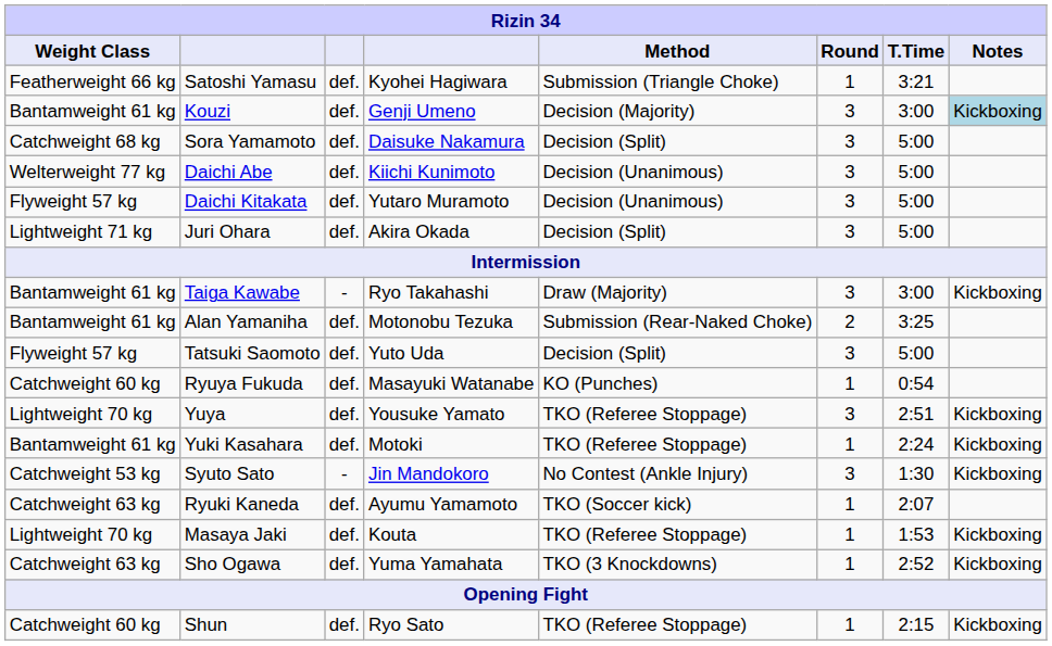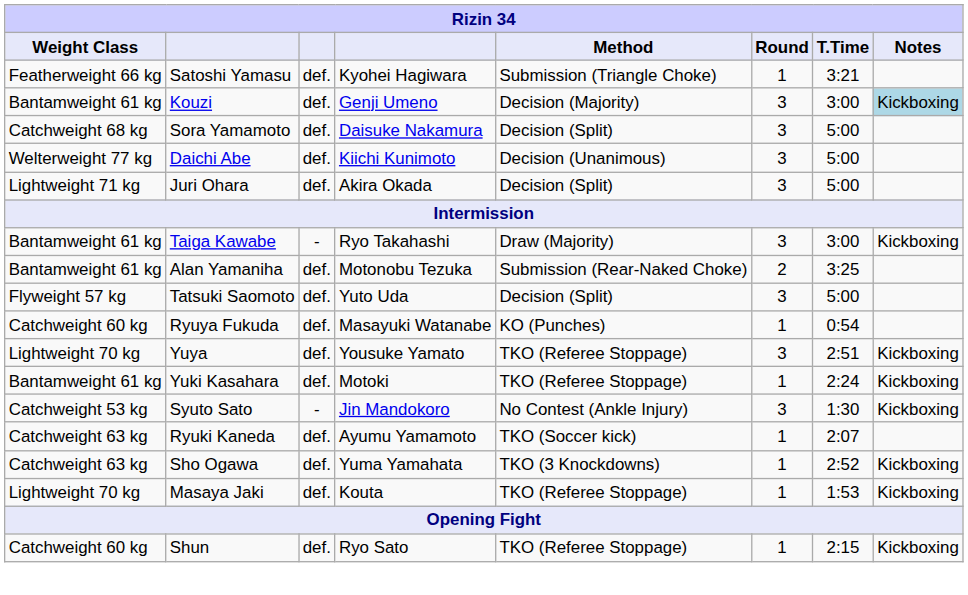- row: Flyweight 57 kg | Daichi Kitakata | def. | Yutaro Muramoto | Decision (Unanimous) | 3 | 5:00
rows swapped: Sho Ogawa <-> Masaya Jaki
